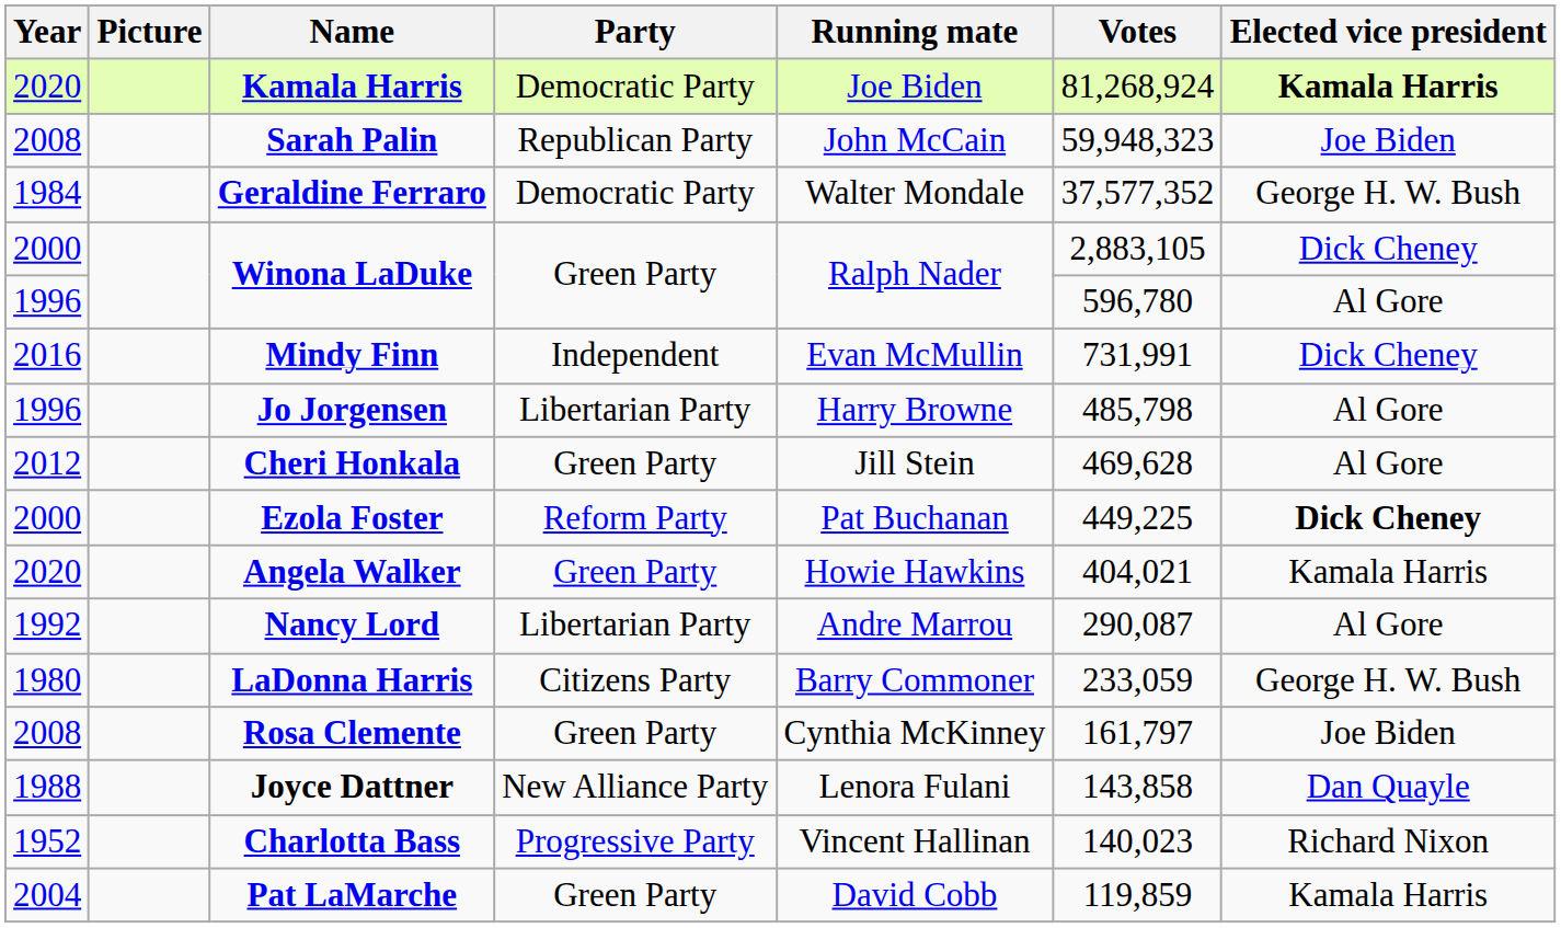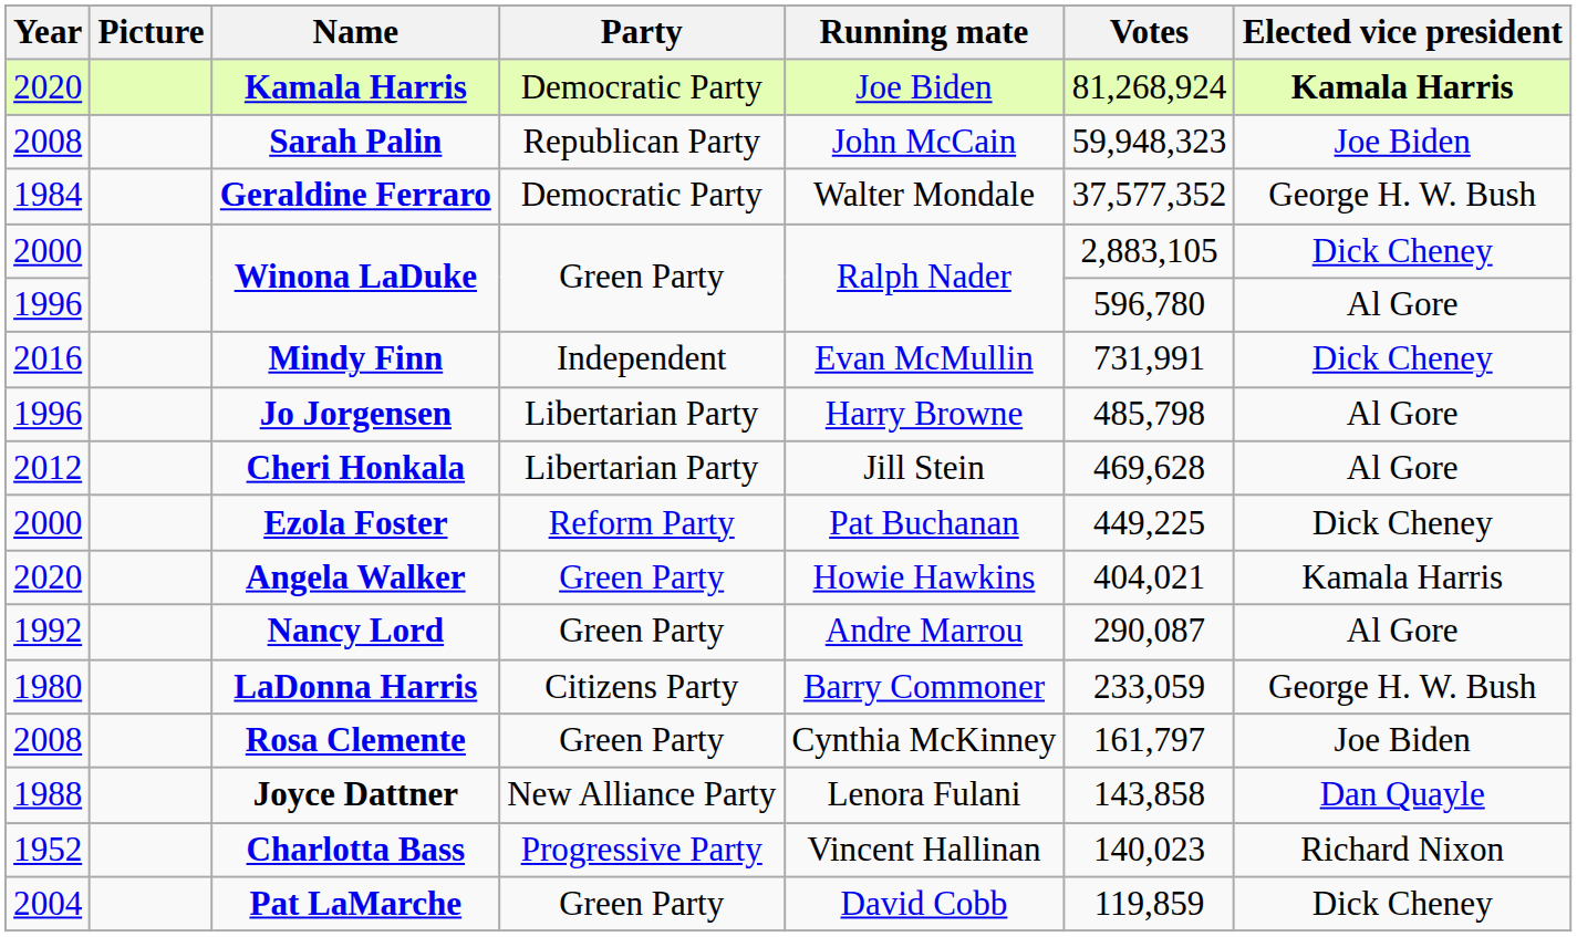Cheri Honkala | Party: Green Party -> Libertarian Party
Ezola Foster | Elected vice president: bold -> normal
Nancy Lord | Party: Libertarian Party -> Green Party
Pat LaMarche | Elected vice president: Kamala Harris -> Dick Cheney
